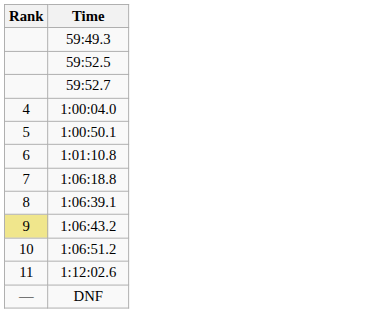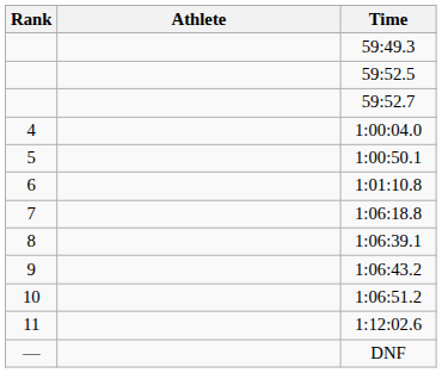+ column: Athlete
1:06:43.2 | Rank: khaki background -> no background
